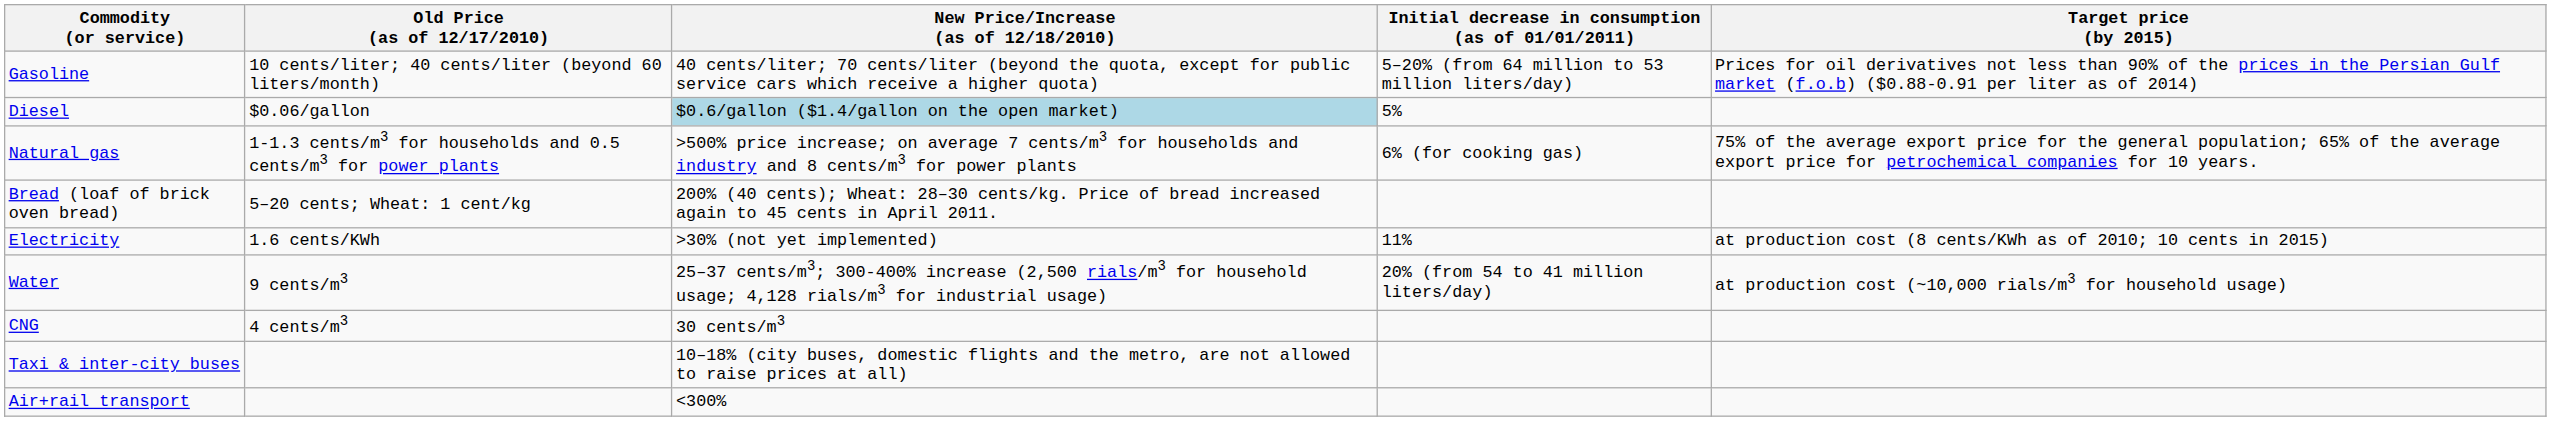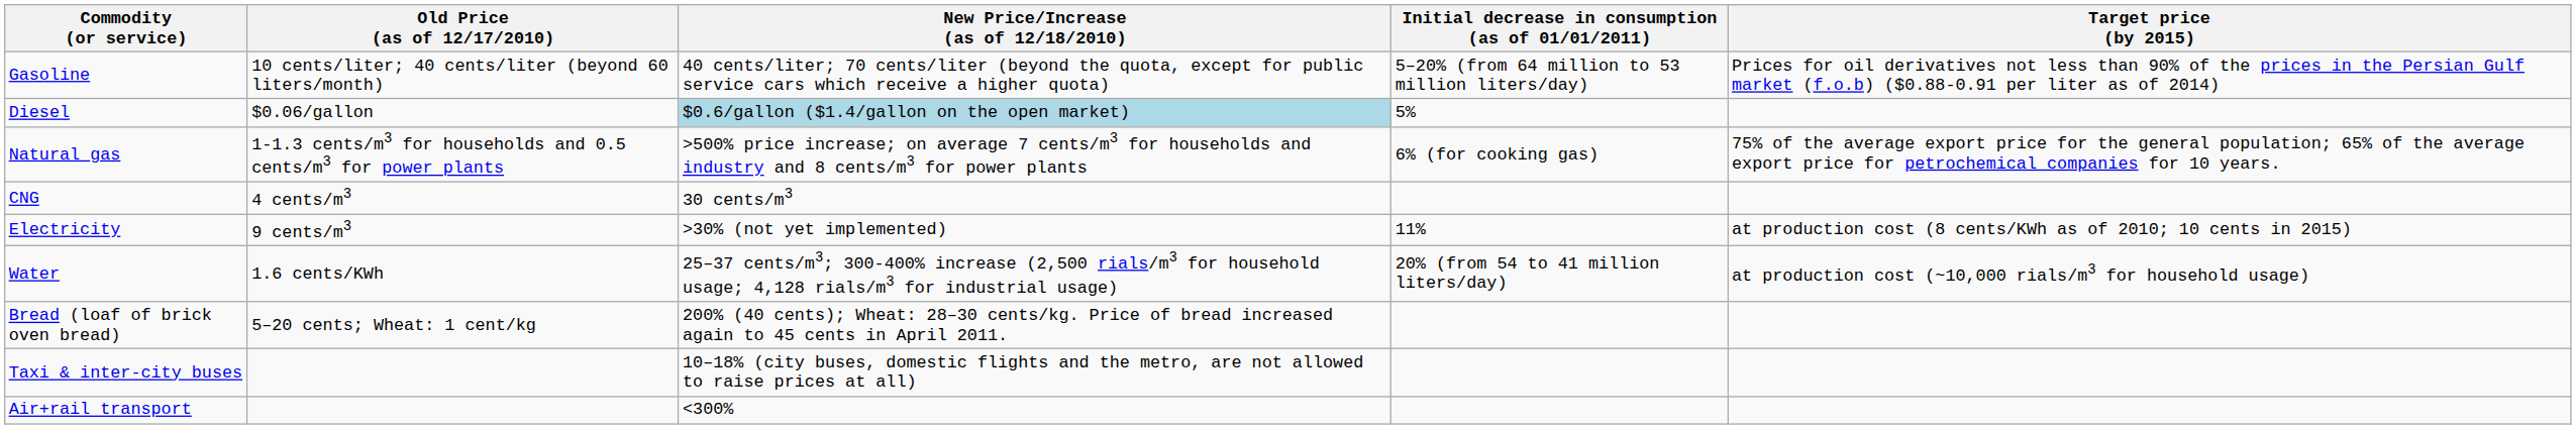rows swapped: CNG <-> Bread (loaf of brick oven bread)
Electricity | Old Price (as of 12/17/2010): 1.6 cents/KWh -> 9 cents/m3
Water | Old Price (as of 12/17/2010): 9 cents/m3 -> 1.6 cents/KWh
